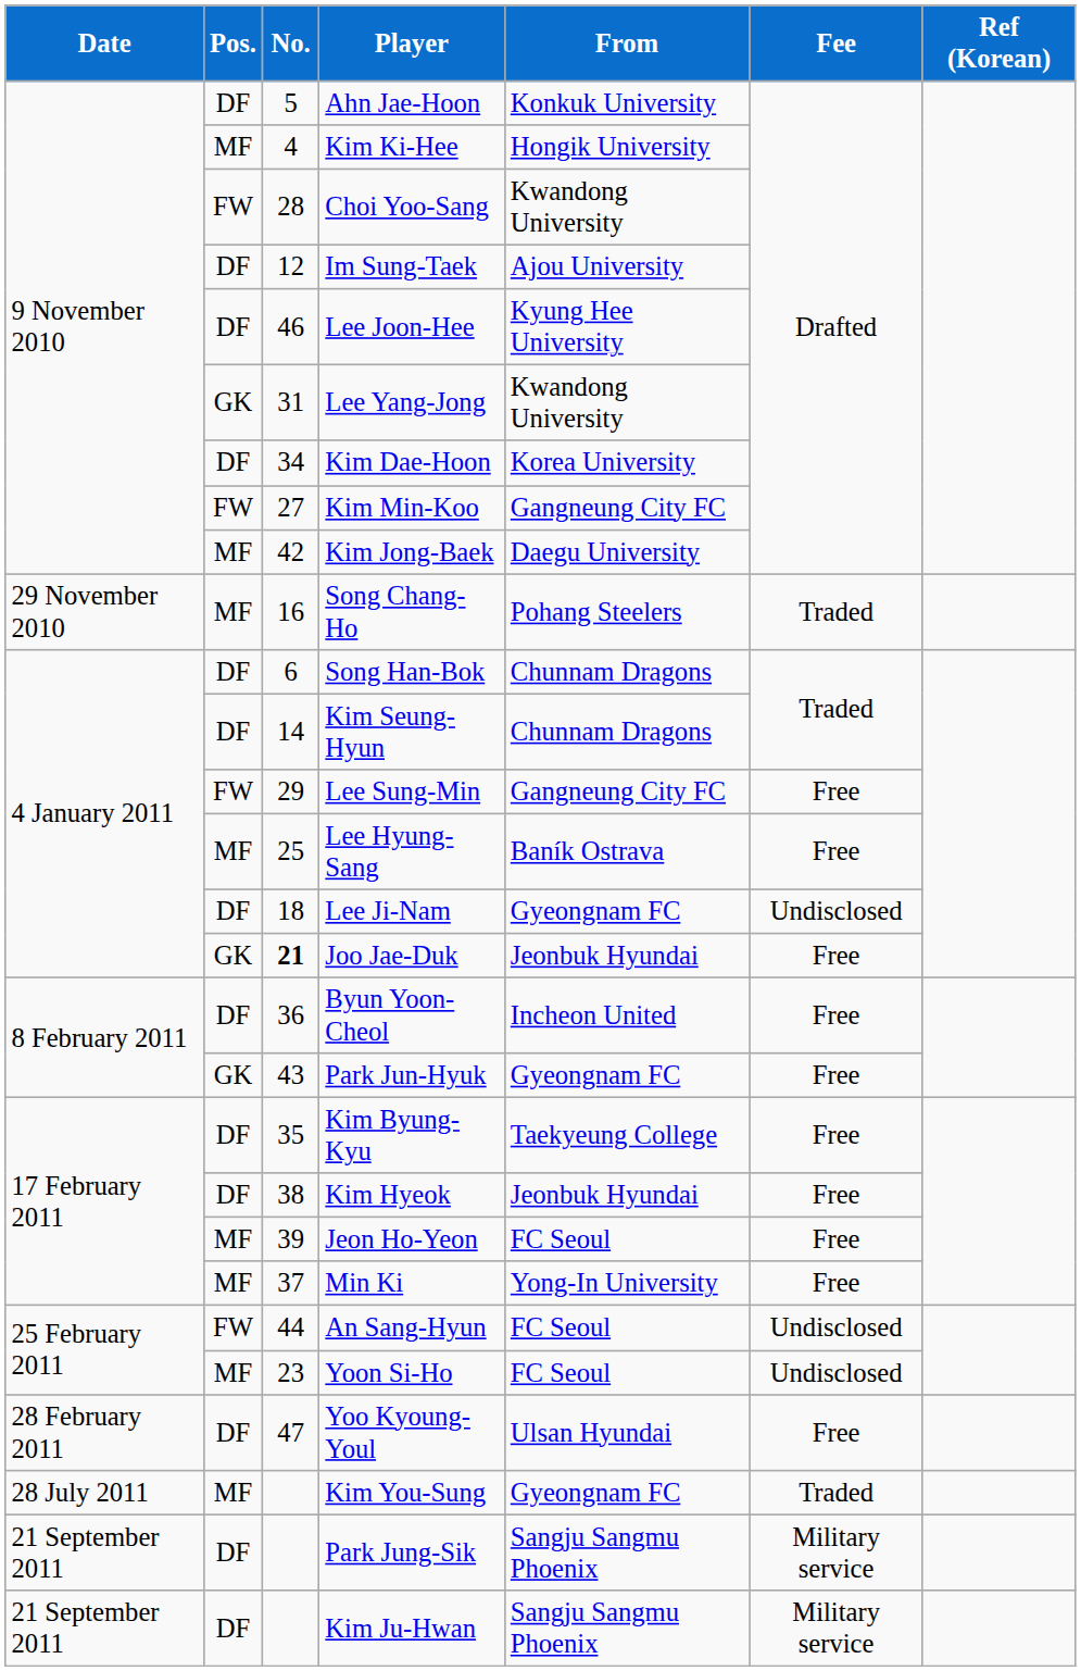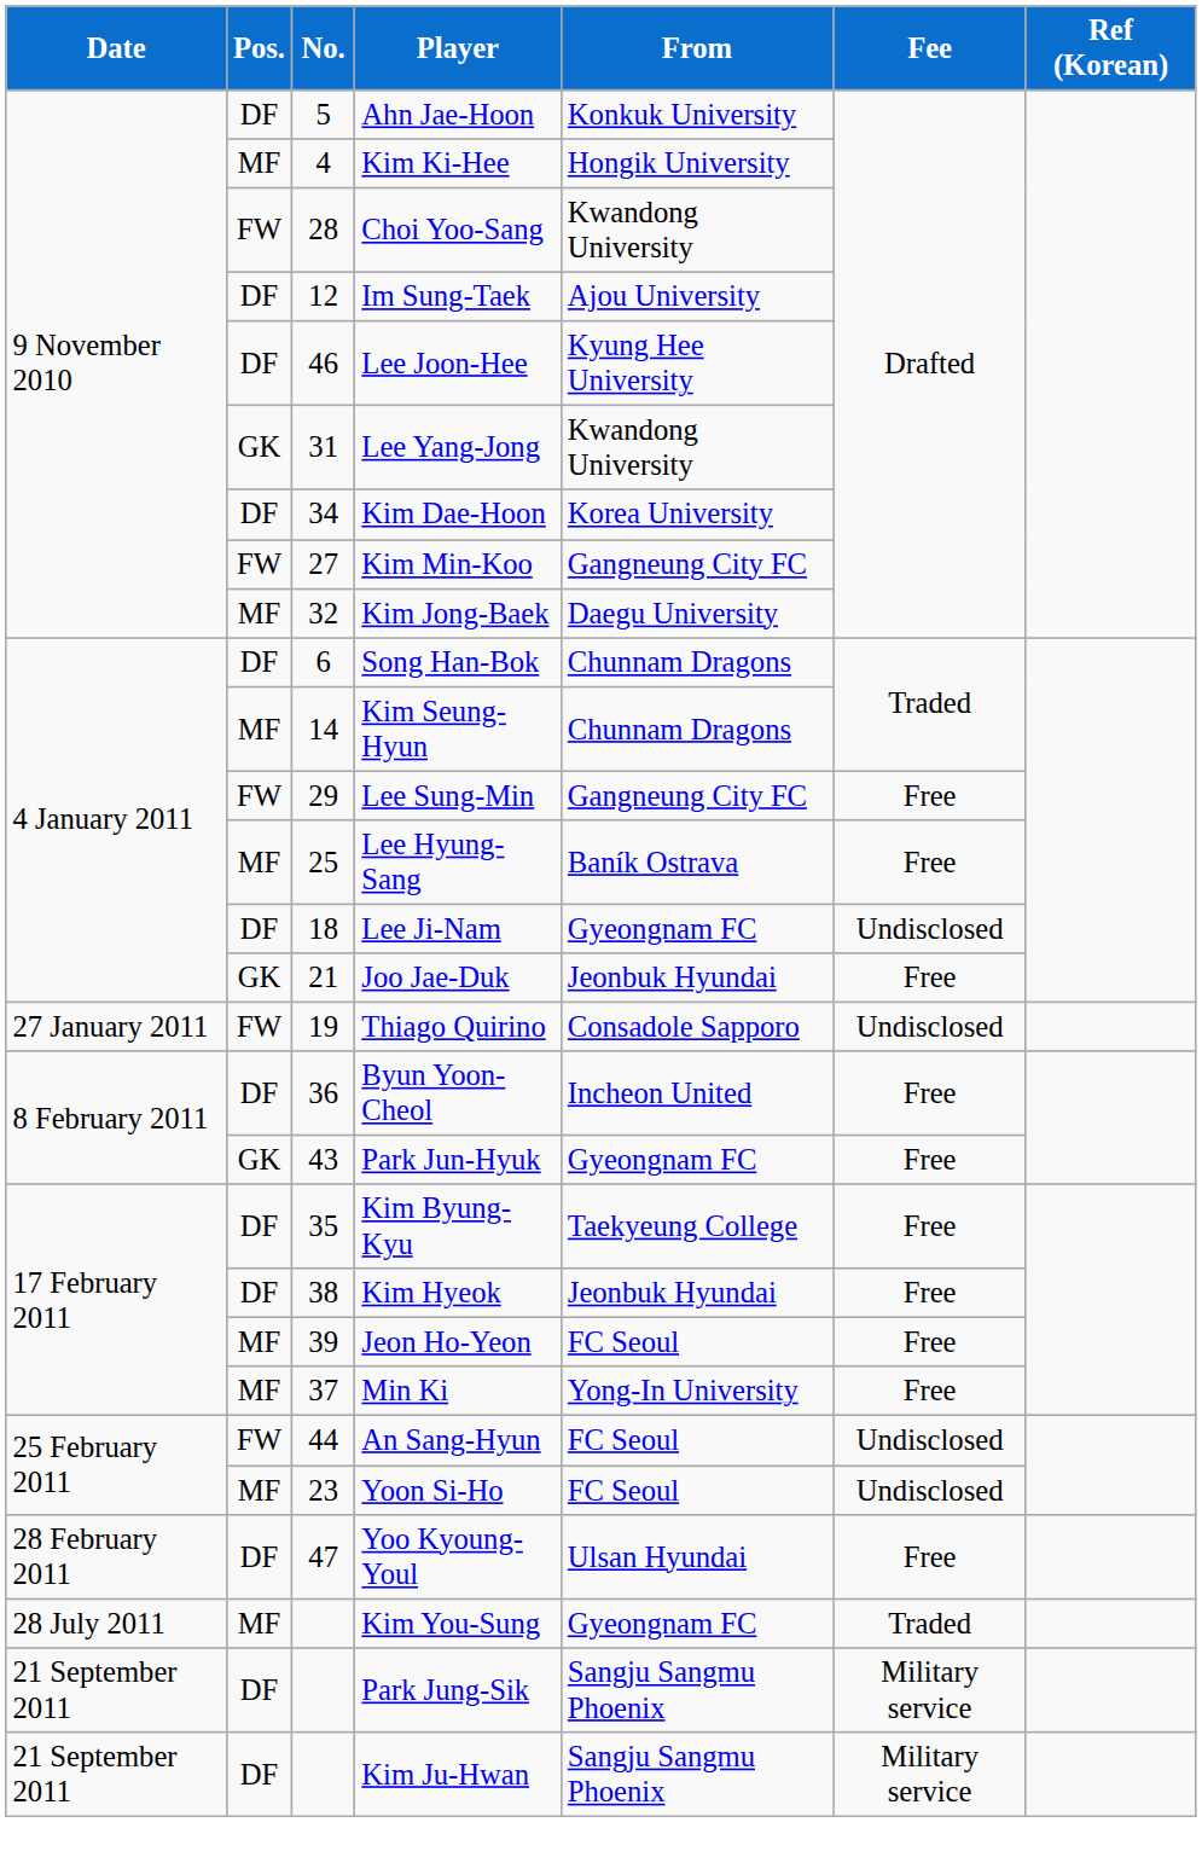Kim Jong-Baek | No.: 42 -> 32
- row: 29 November 2010 | MF | 16 | Song Chang-Ho | Pohang Steelers | Traded
Kim Seung-Hyun | Pos.: DF -> MF
Joo Jae-Duk | No.: bold -> normal
+ row: 27 January 2011 | FW | 19 | Thiago Quirino | Consadole Sapporo | Undisclosed
